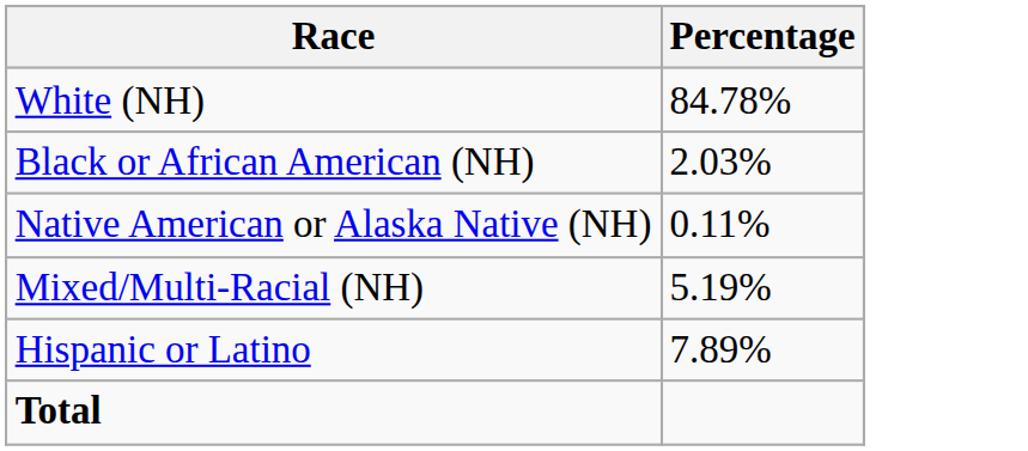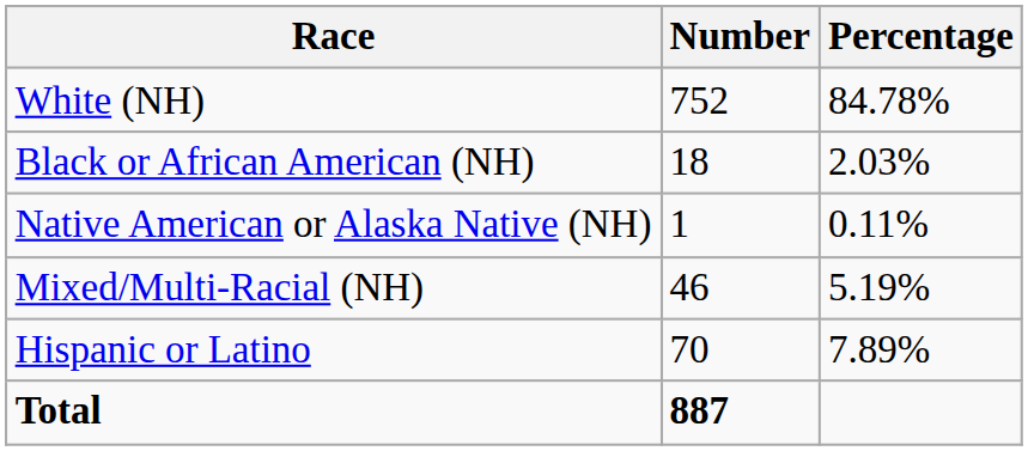+ column: Number | 752 | 18 | 1 | 46 | 70 | 887
